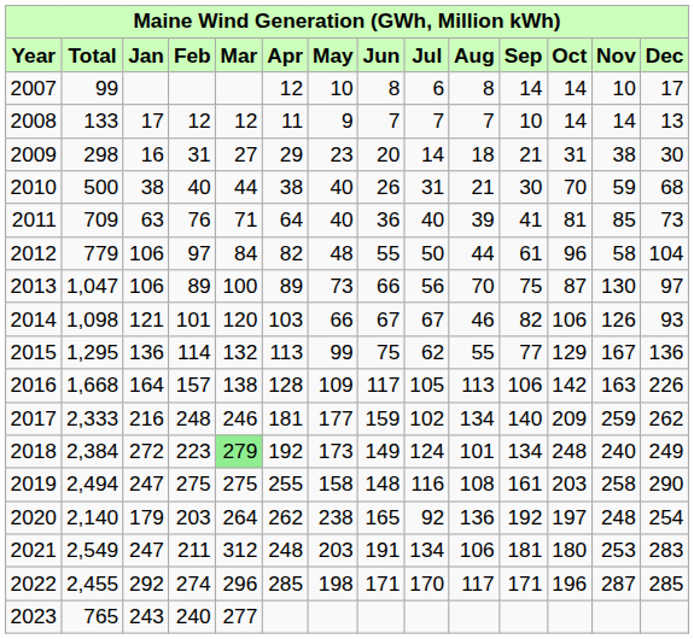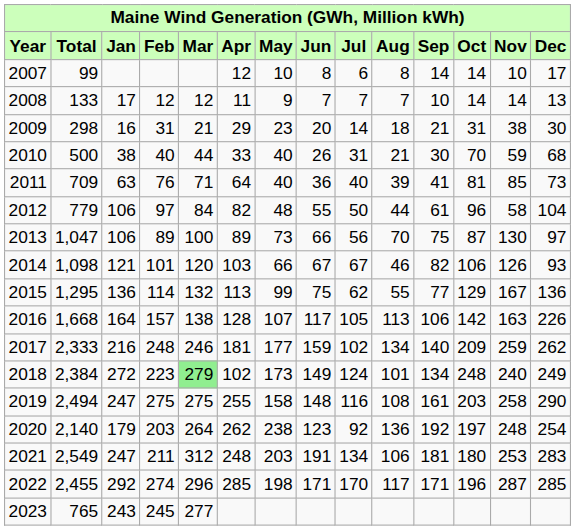2009 | Mar: 27 -> 21
2010 | Apr: 38 -> 33
2016 | May: 109 -> 107
2018 | Apr: 192 -> 102
2020 | Jun: 165 -> 123
2023 | Feb: 240 -> 245
